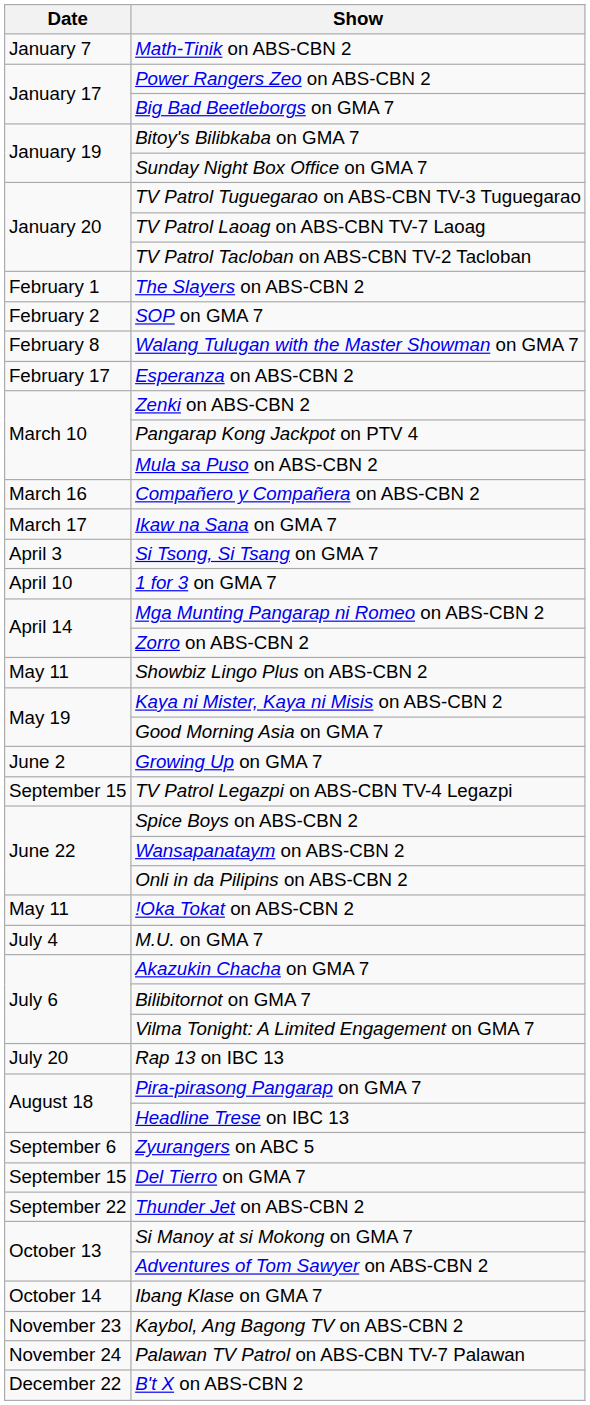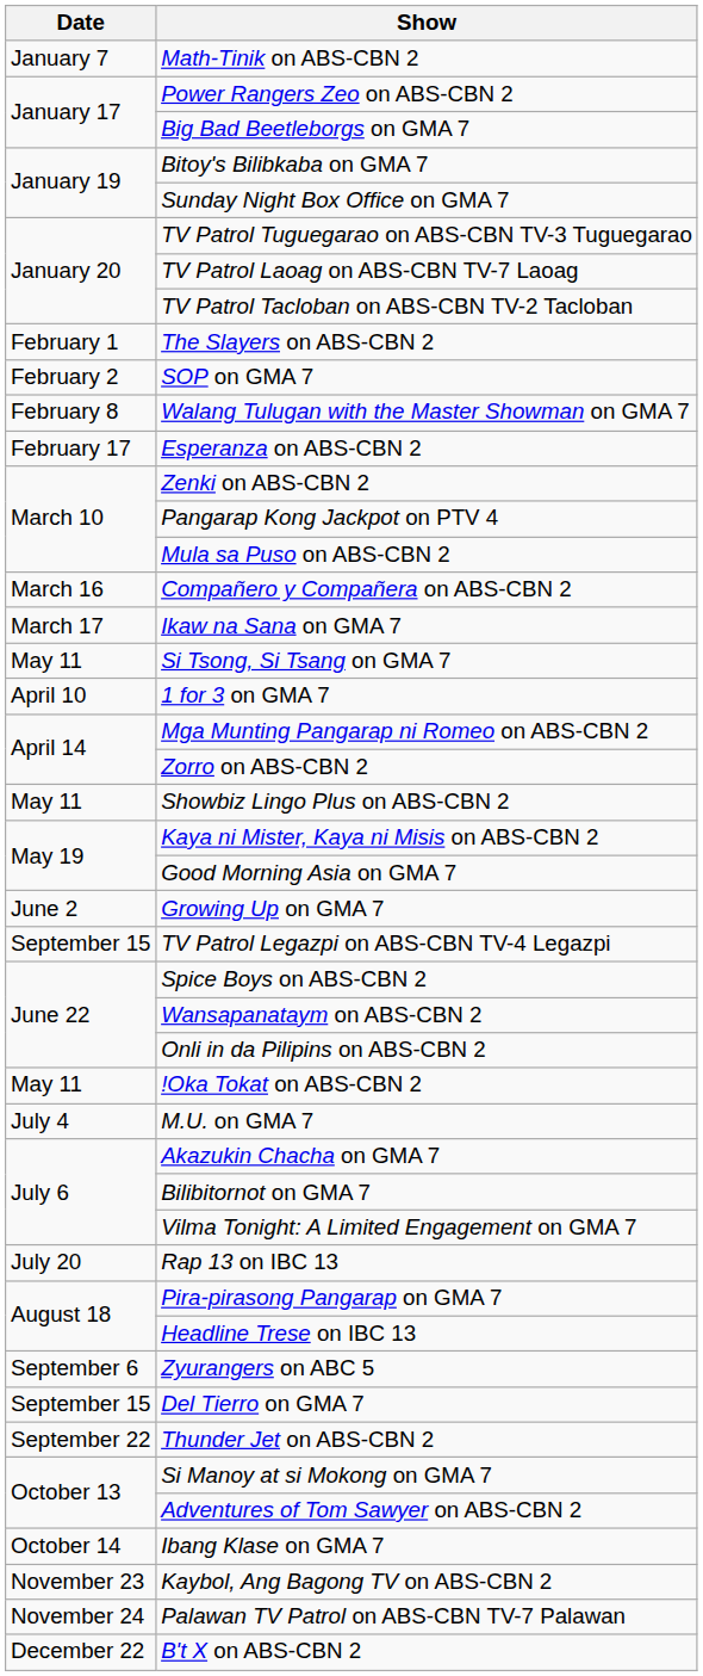Si Tsong, Si Tsang on GMA 7 | Date: April 3 -> May 11
